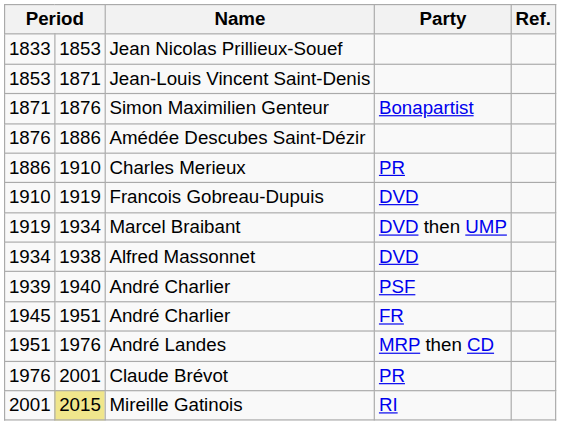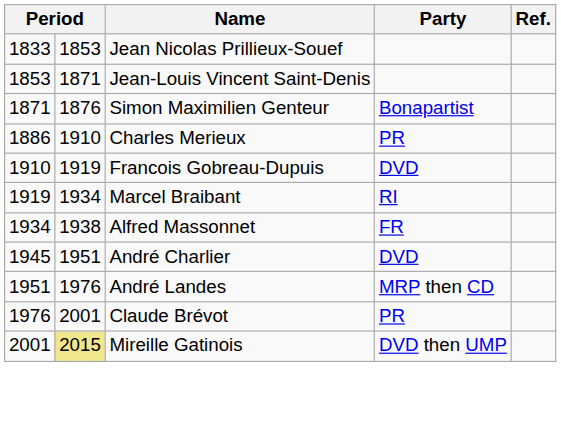- row: 1876 | 1886 | Amédée Descubes Saint-Dézir
Marcel Braibant | Party: DVD then UMP -> RI
Alfred Massonnet | Party: DVD -> FR
- row: 1939 | 1940 | André Charlier | PSF
1945 / André Charlier | Party: FR -> DVD
Mireille Gatinois | Party: RI -> DVD then UMP
